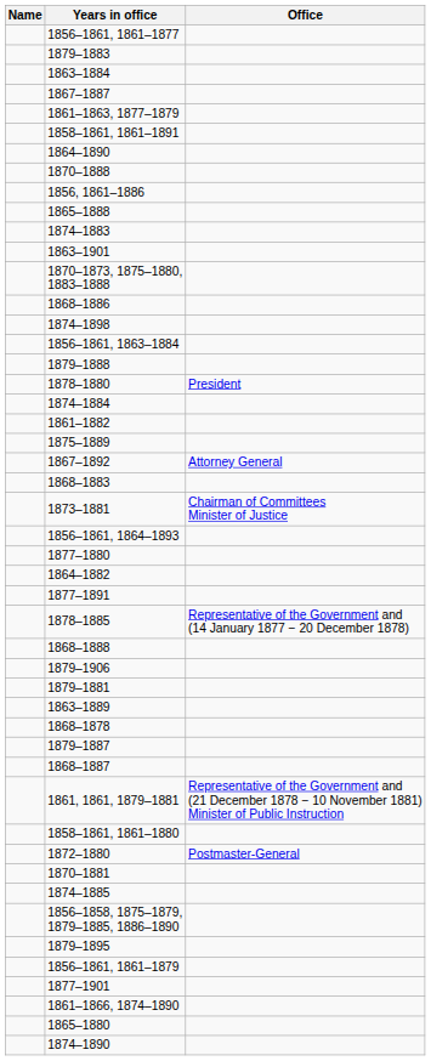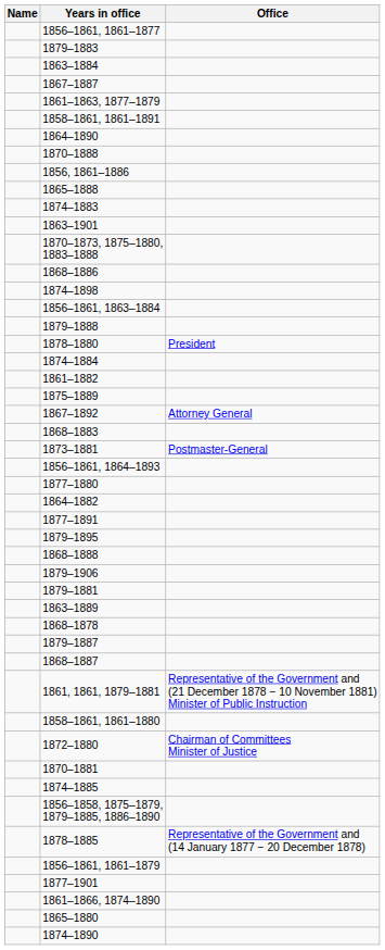1873–1881 | Office: Chairman of Committees Minister of Justice -> Postmaster-General
rows swapped: 1878–1885 <-> 1879–1895
1872–1880 | Office: Postmaster-General -> Chairman of Committees Minister of Justice
